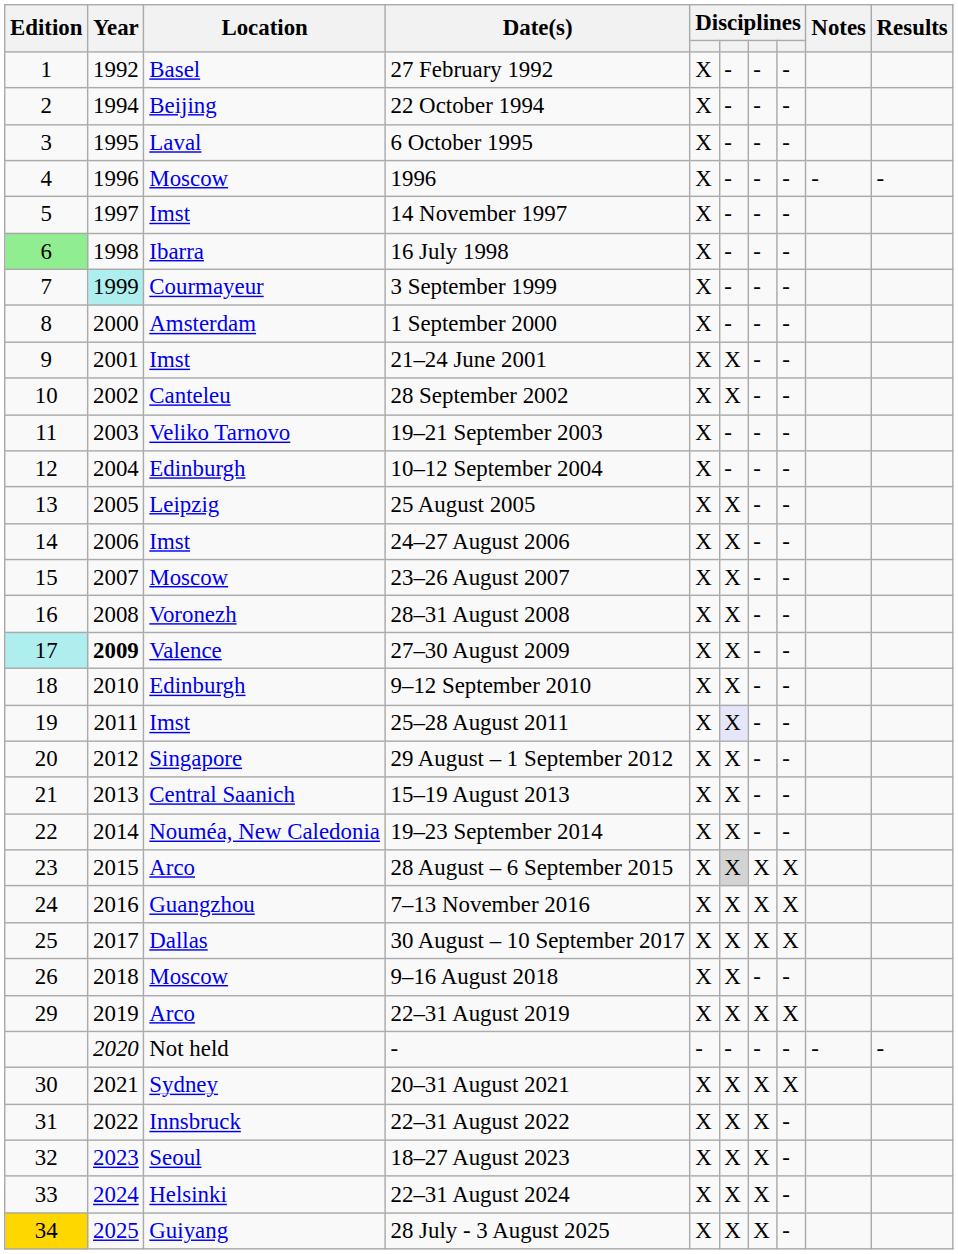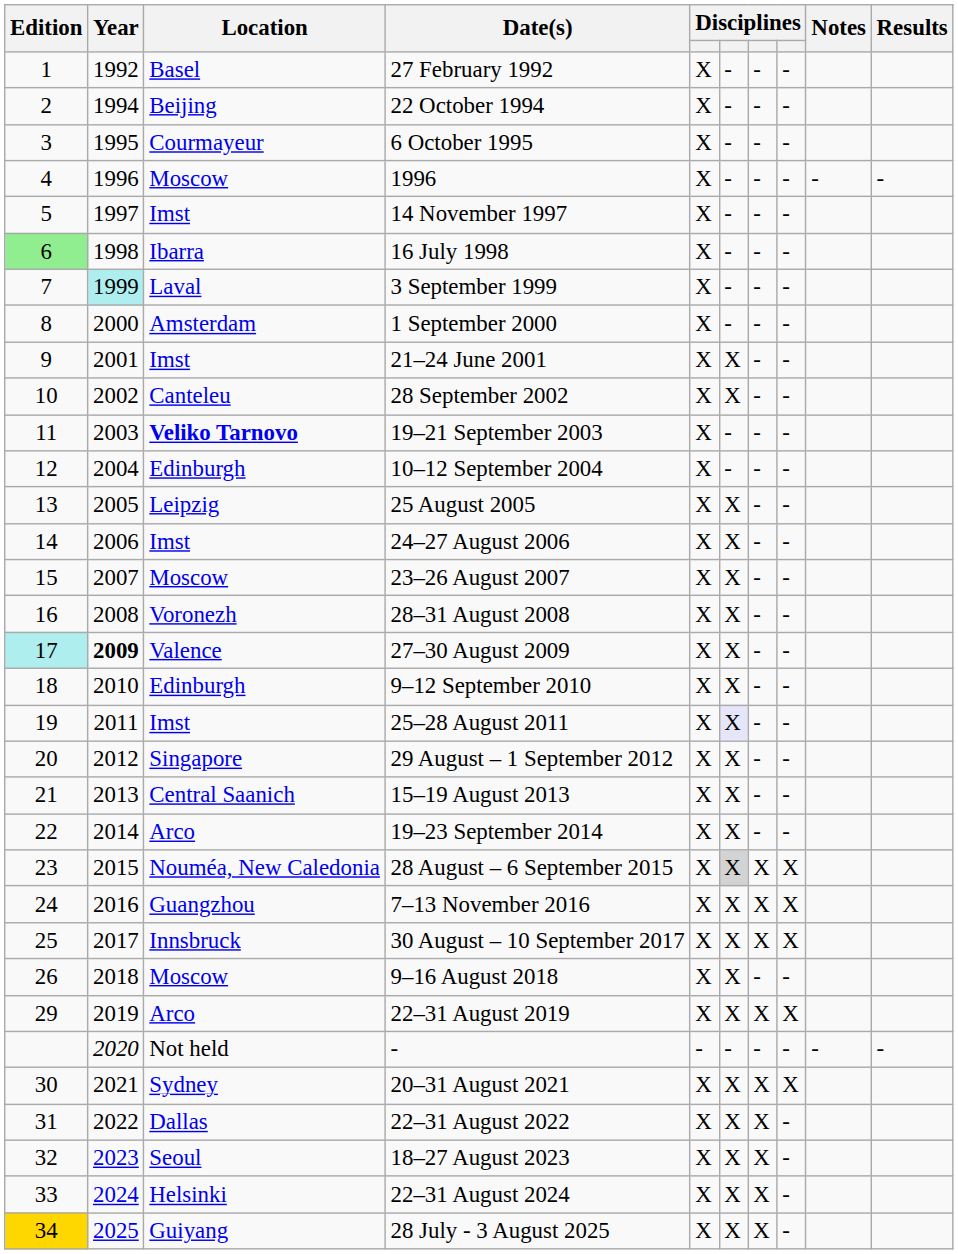6 October 1995 | Location: Laval -> Courmayeur
3 September 1999 | Location: Courmayeur -> Laval
19–21 September 2003 | Location: normal -> bold
19–23 September 2014 | Location: Nouméa, New Caledonia -> Arco
28 August – 6 September 2015 | Location: Arco -> Nouméa, New Caledonia
30 August – 10 September 2017 | Location: Dallas -> Innsbruck
22–31 August 2022 | Location: Innsbruck -> Dallas
